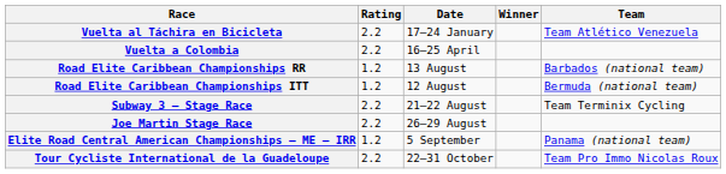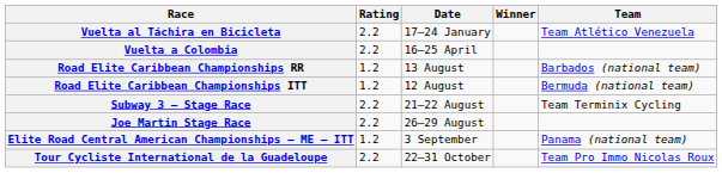+ row: Elite Road Central American Championships – ME – ITT | 1.2 | 3 September | Panama (national team)
- row: Elite Road Central American Championships – ME – IRR | 1.2 | 5 September | Panama (national team)
